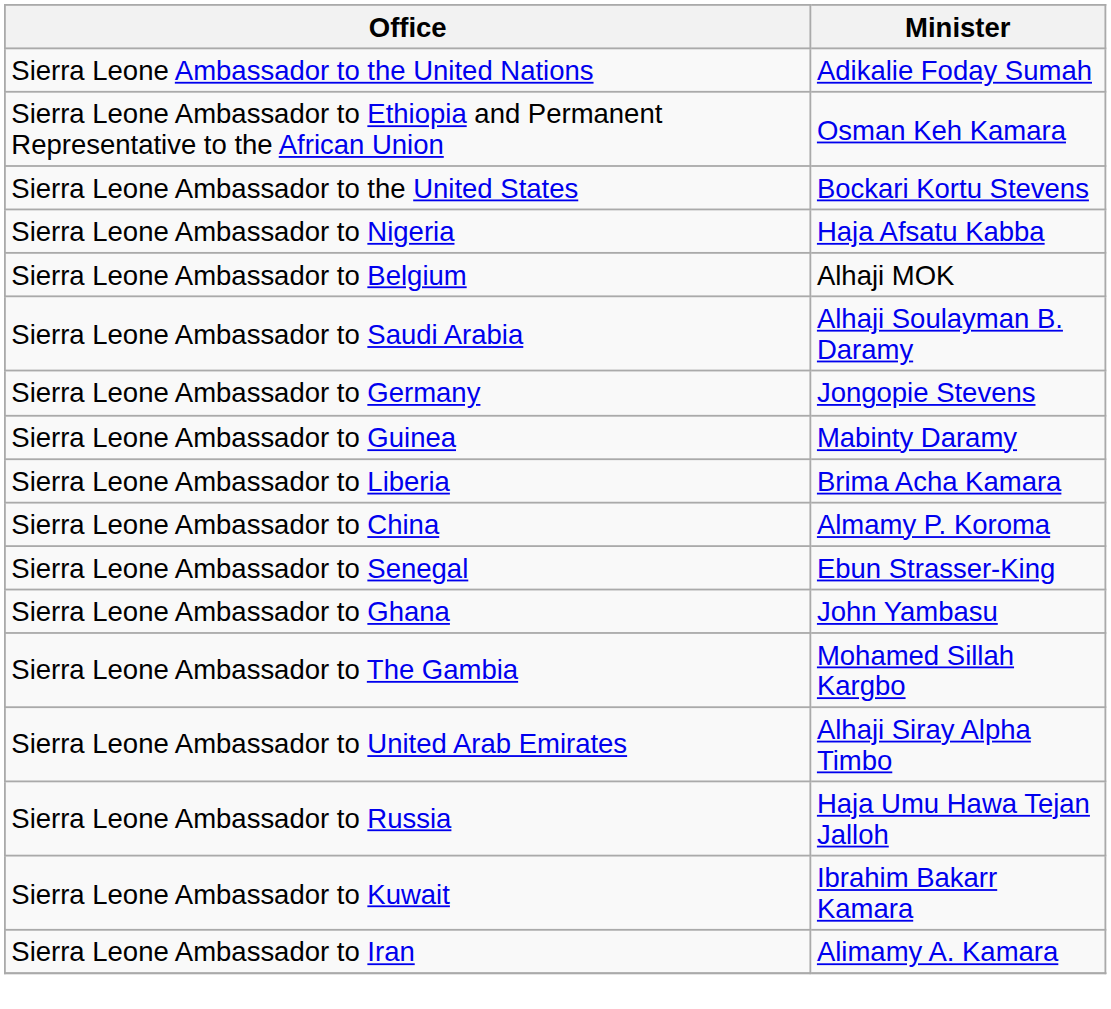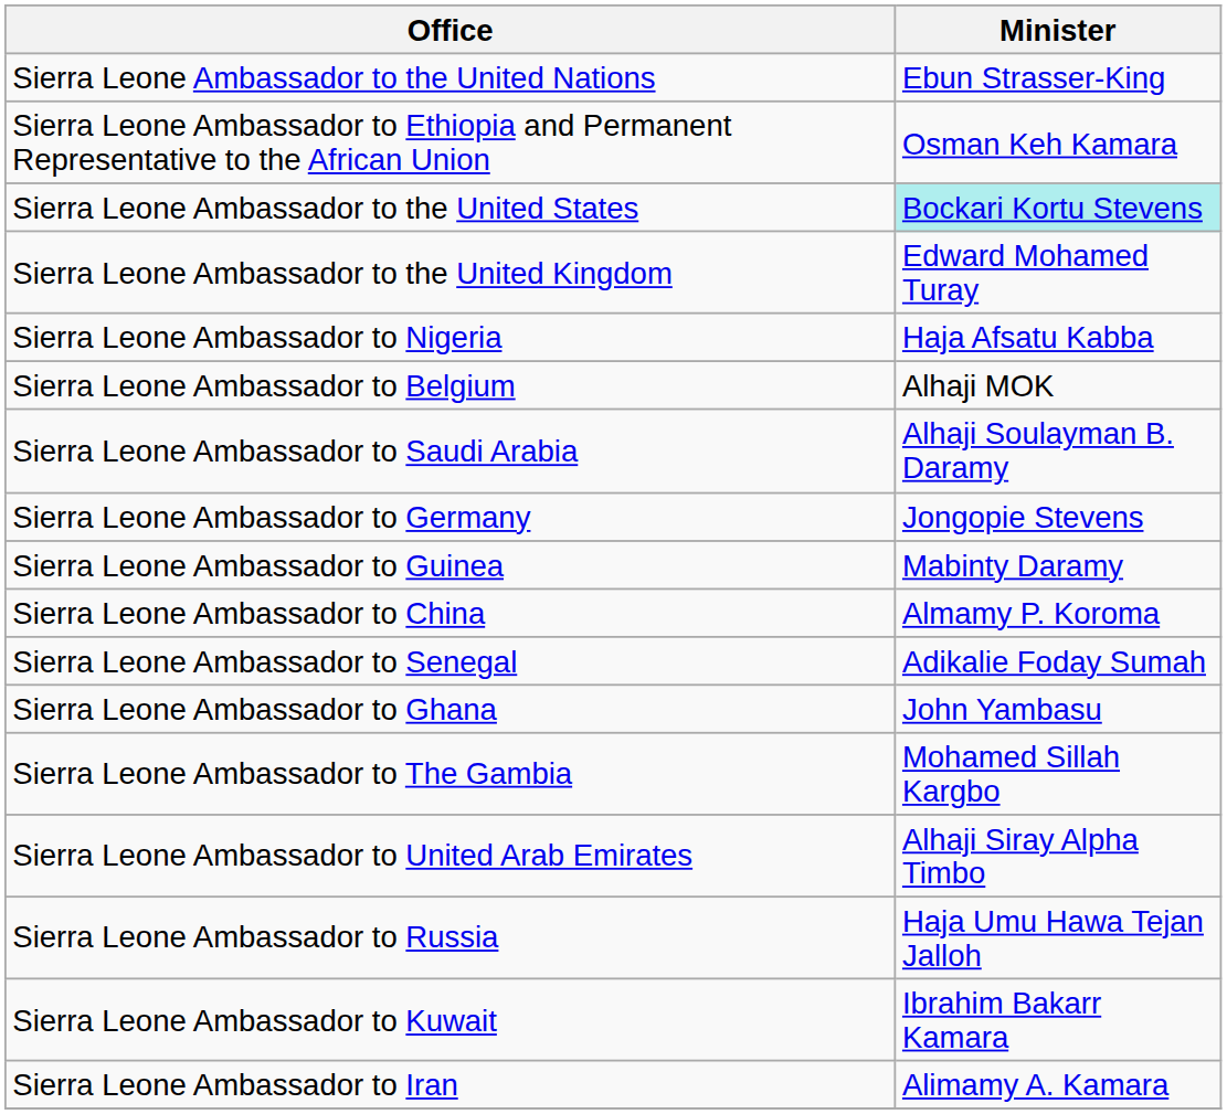Sierra Leone Ambassador to the United Nations | Minister: Adikalie Foday Sumah -> Ebun Strasser-King
Sierra Leone Ambassador to the United States | Minister: no background -> paleturquoise background
+ row: Sierra Leone Ambassador to the United Kingdom | Edward Mohamed Turay
- row: Sierra Leone Ambassador to Liberia | Brima Acha Kamara
Sierra Leone Ambassador to Senegal | Minister: Ebun Strasser-King -> Adikalie Foday Sumah
